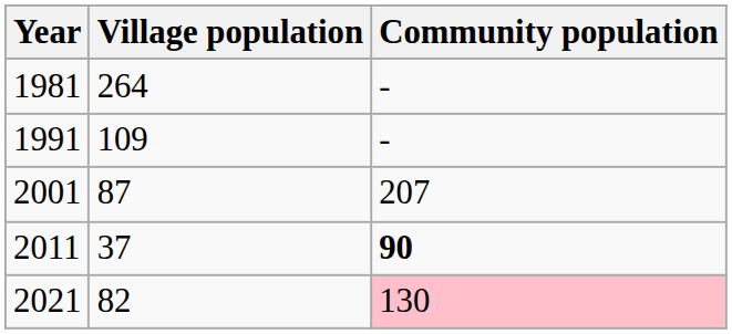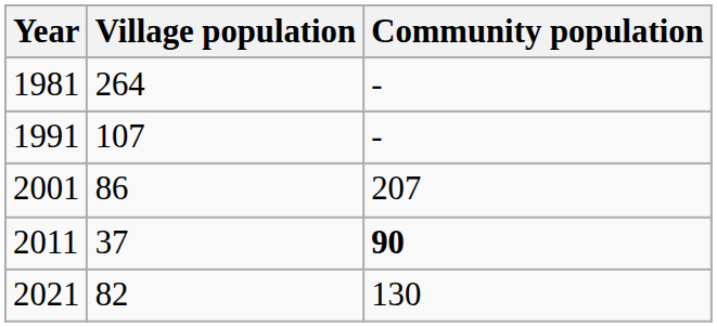1991 | Village population: 109 -> 107
2001 | Village population: 87 -> 86
2021 | Community population: pink background -> no background
